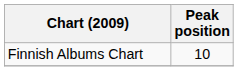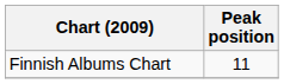Finnish Albums Chart | Peak position: 10 -> 11
